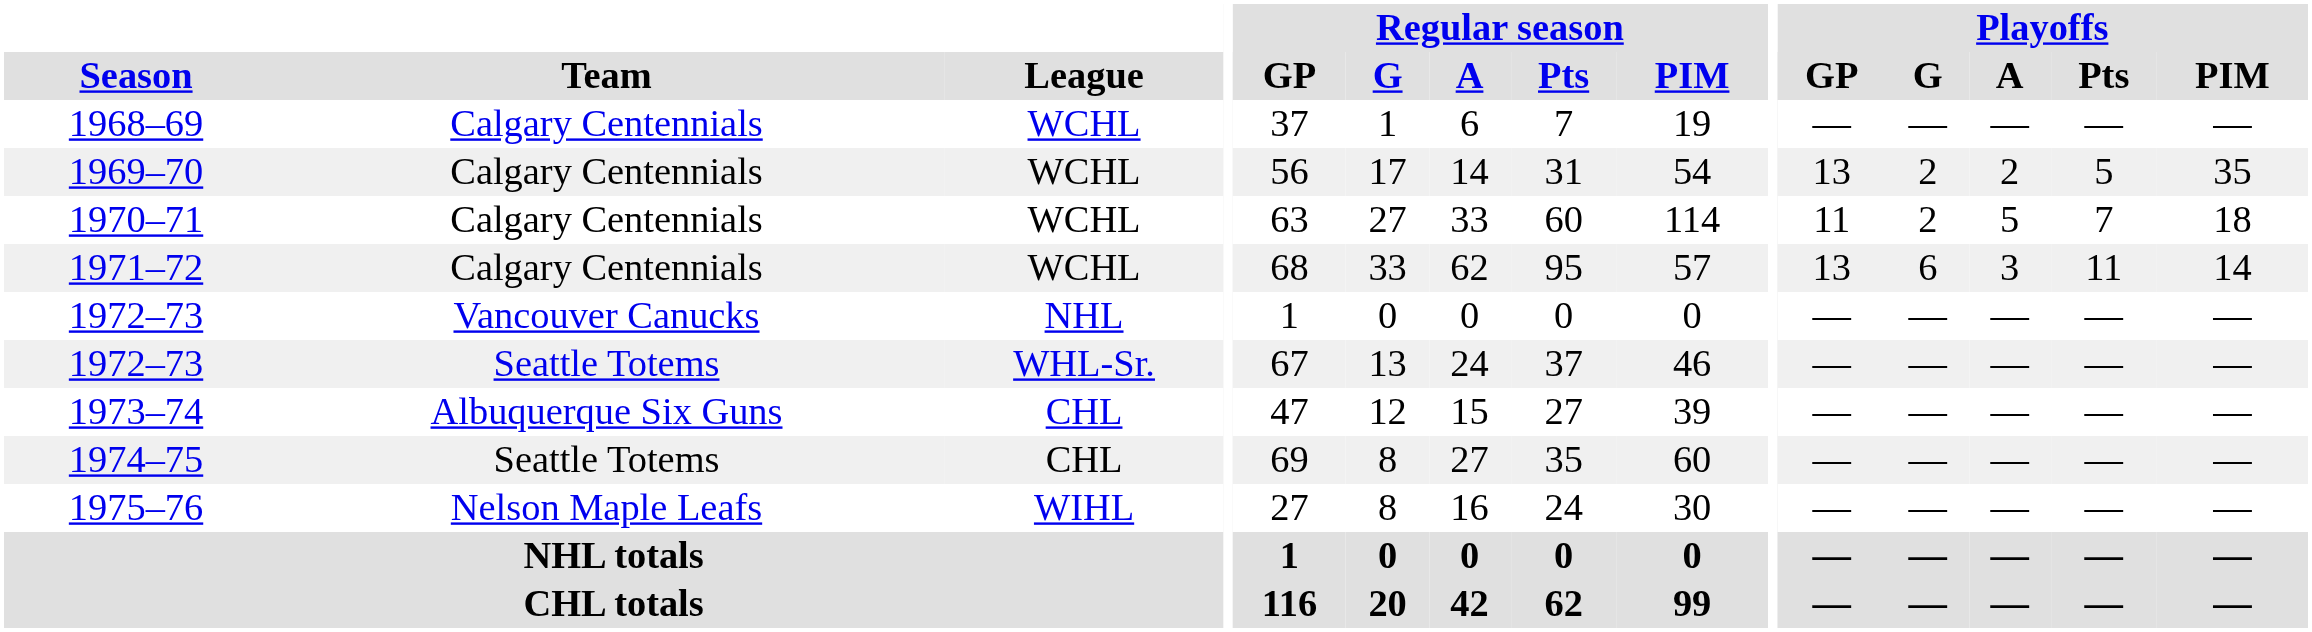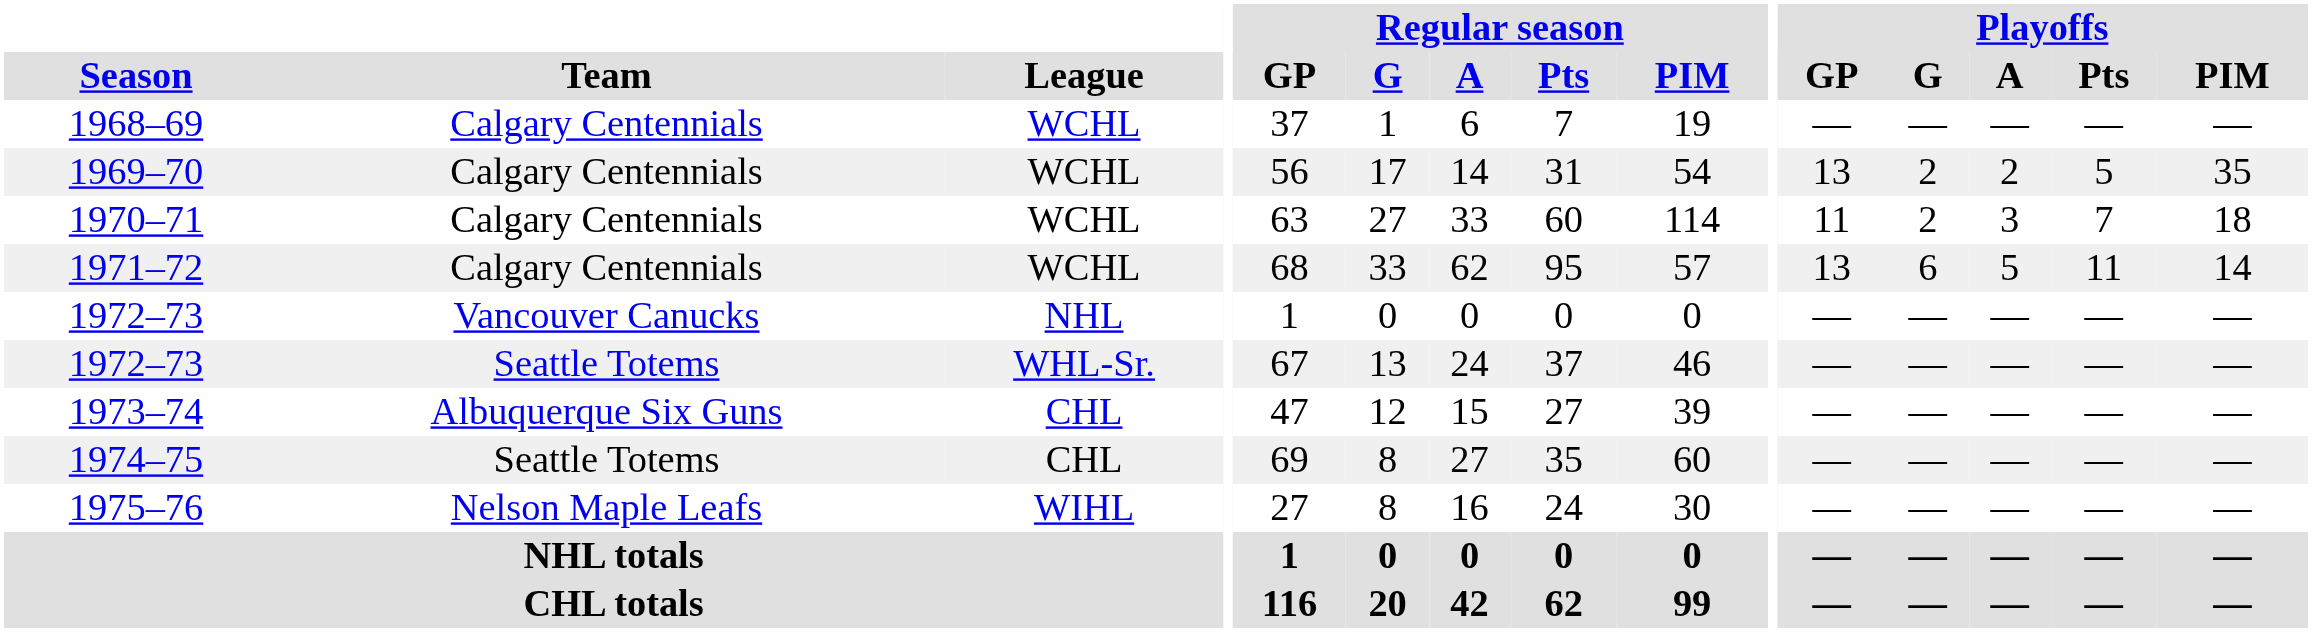1970–71 | Playoffs / A: 5 -> 3
1971–72 | Playoffs / A: 3 -> 5
